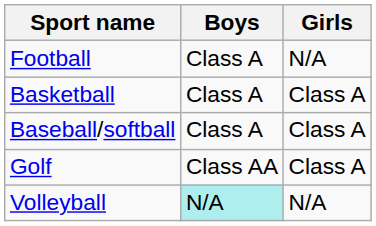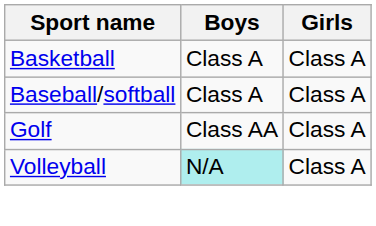- row: Football | Class A | N/A
Volleyball | Girls: N/A -> Class A
